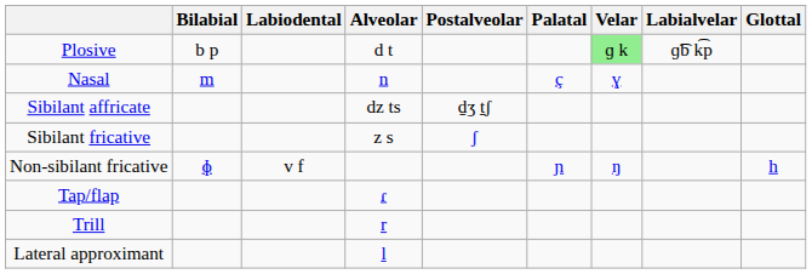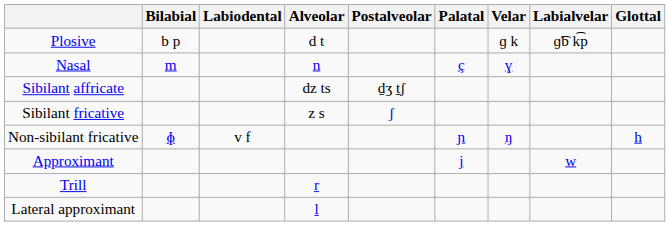Plosive | Velar: lightgreen background -> no background
+ row: Approximant | j | w
- row: Tap/flap | ɾ
